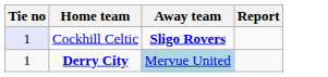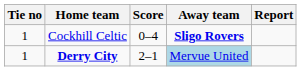+ column: Score | 0–4 | 2–1
Cockhill Celtic | Tie no: lavender background -> no background
